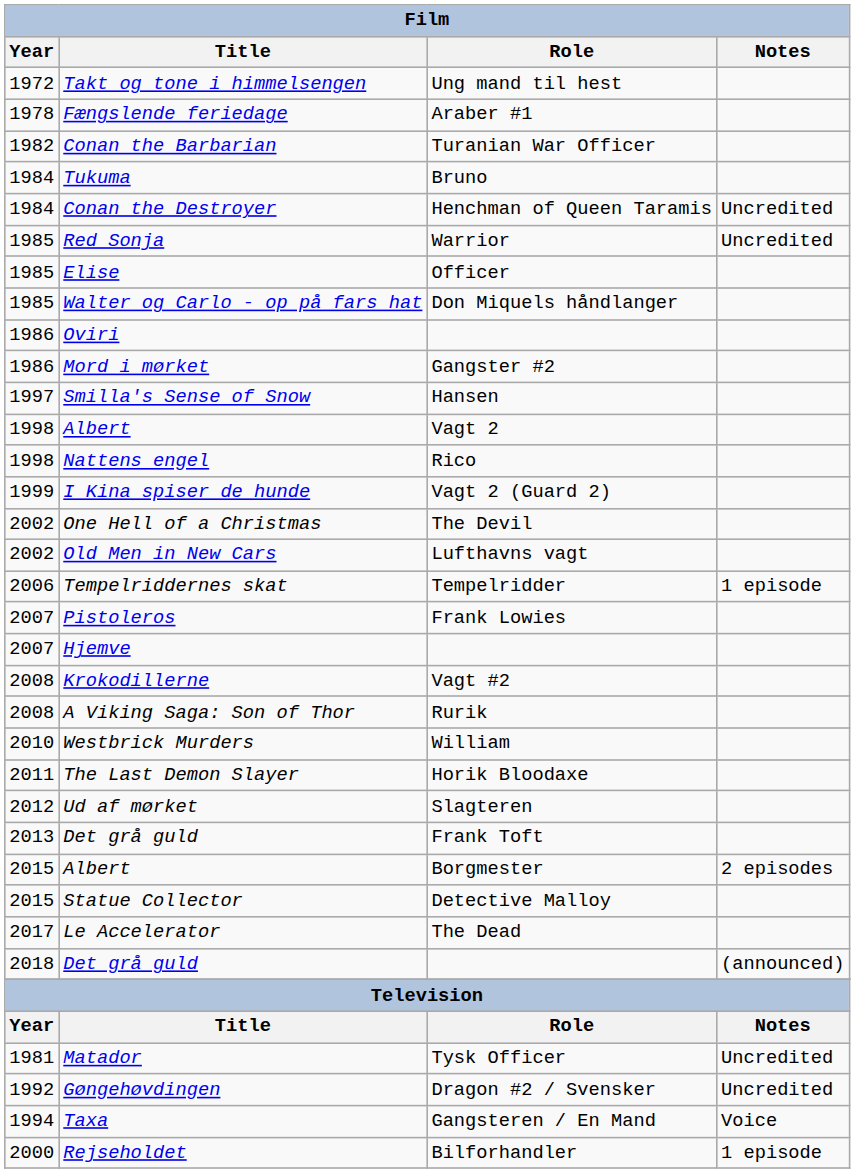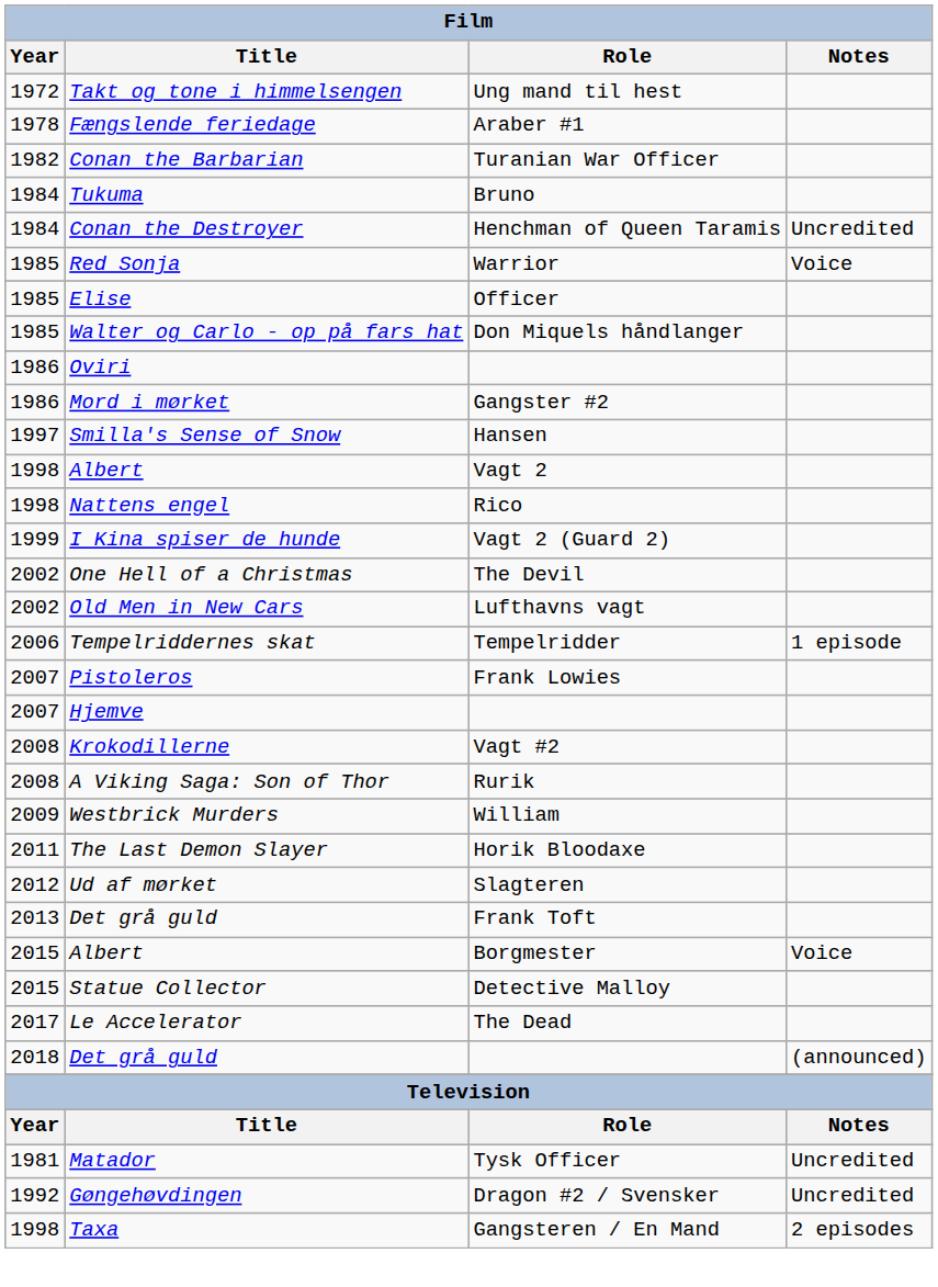Red Sonja | Notes: Uncredited -> Voice
Westbrick Murders | Year: 2010 -> 2009
Albert / Borgmester | Notes: 2 episodes -> Voice
Taxa | Year: 1994 -> 1998
Taxa | Notes: Voice -> 2 episodes
- row: 2000 | Rejseholdet | Bilforhandler | 1 episode
